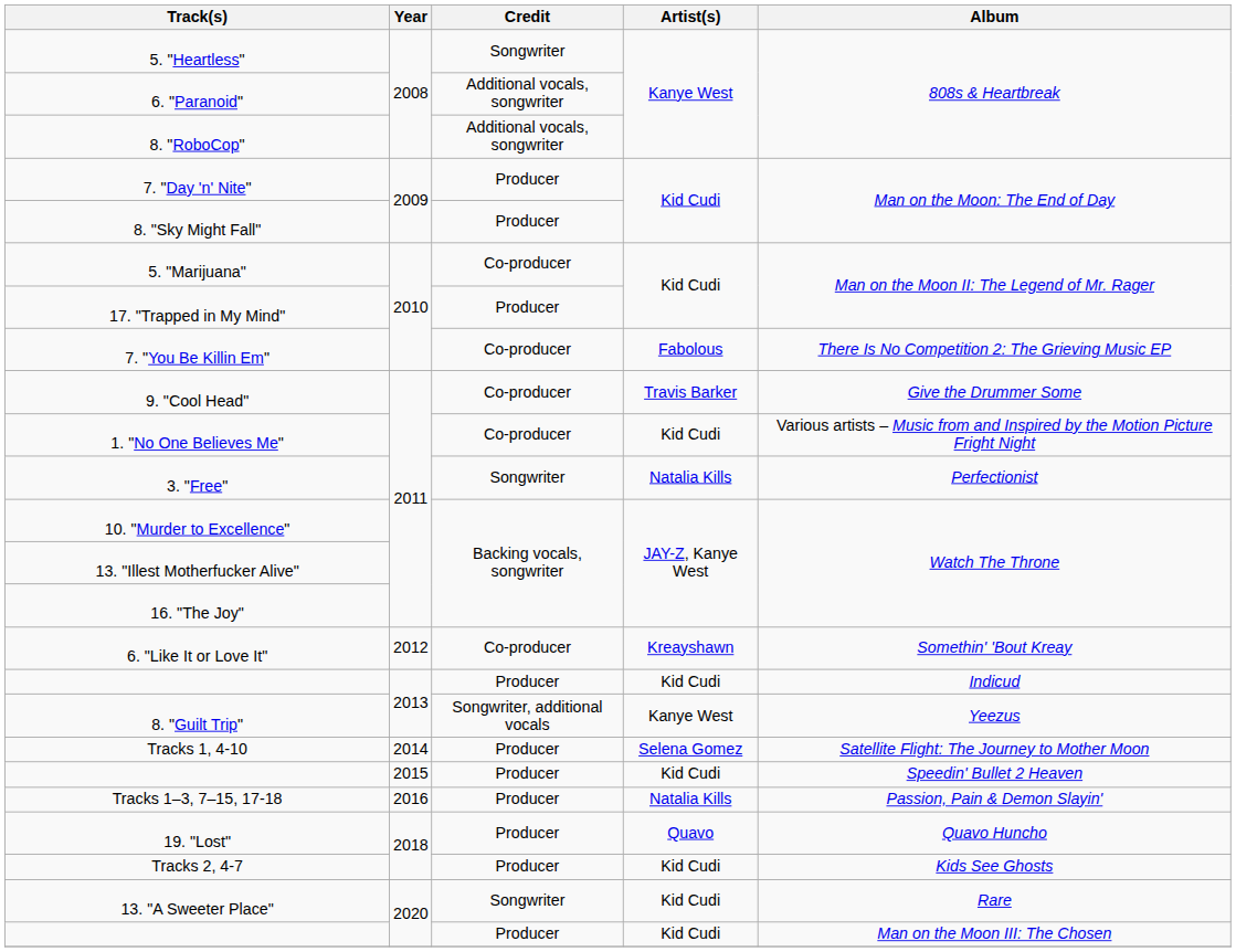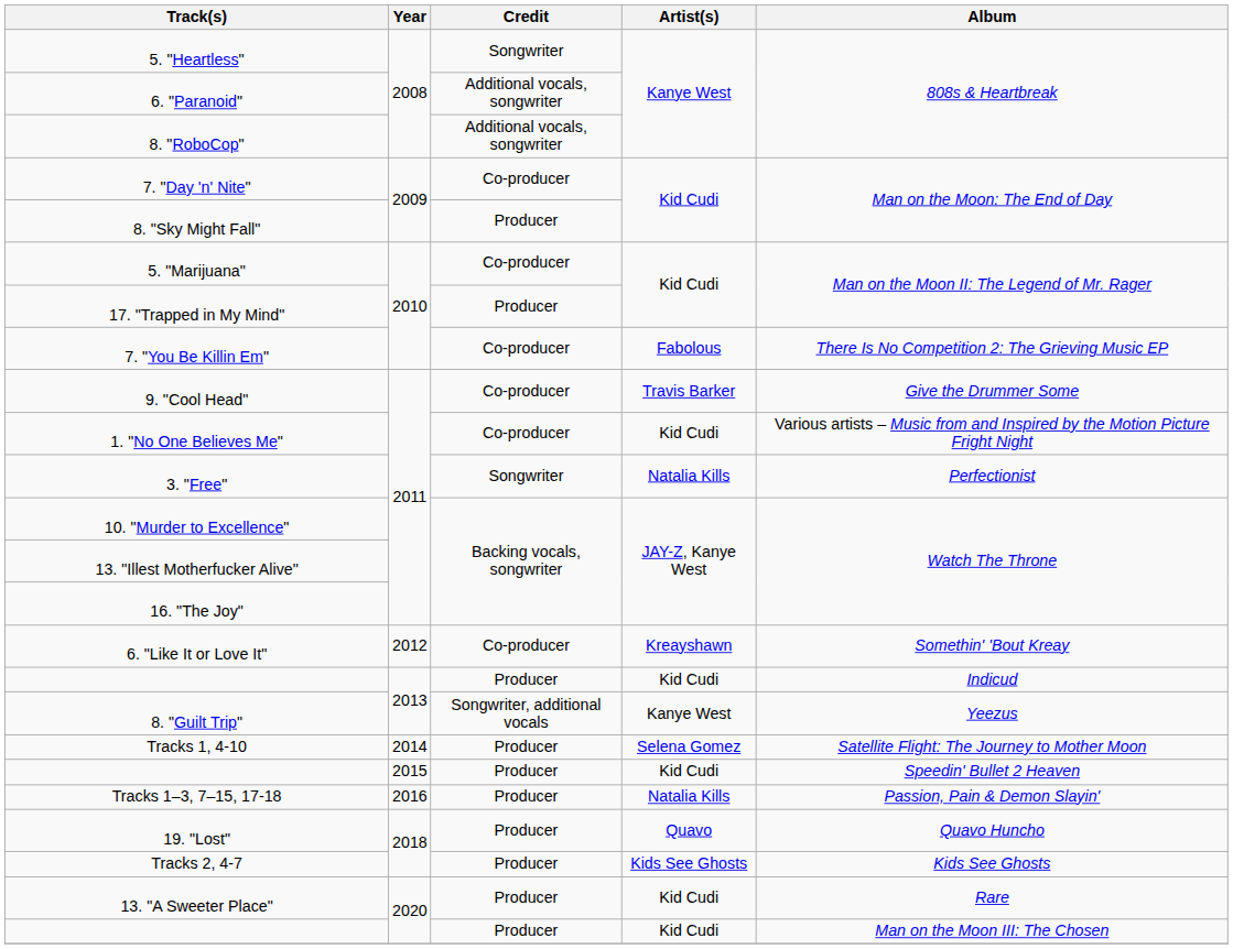7. "Day 'n' Nite" | Credit: Producer -> Co-producer
Tracks 2, 4-7 | Artist(s): Kid Cudi -> Kids See Ghosts
13. "A Sweeter Place" | Credit: Songwriter -> Producer
